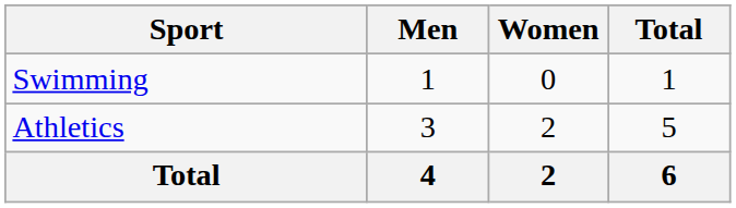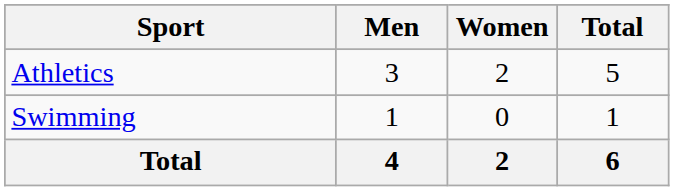rows swapped: Athletics <-> Swimming
